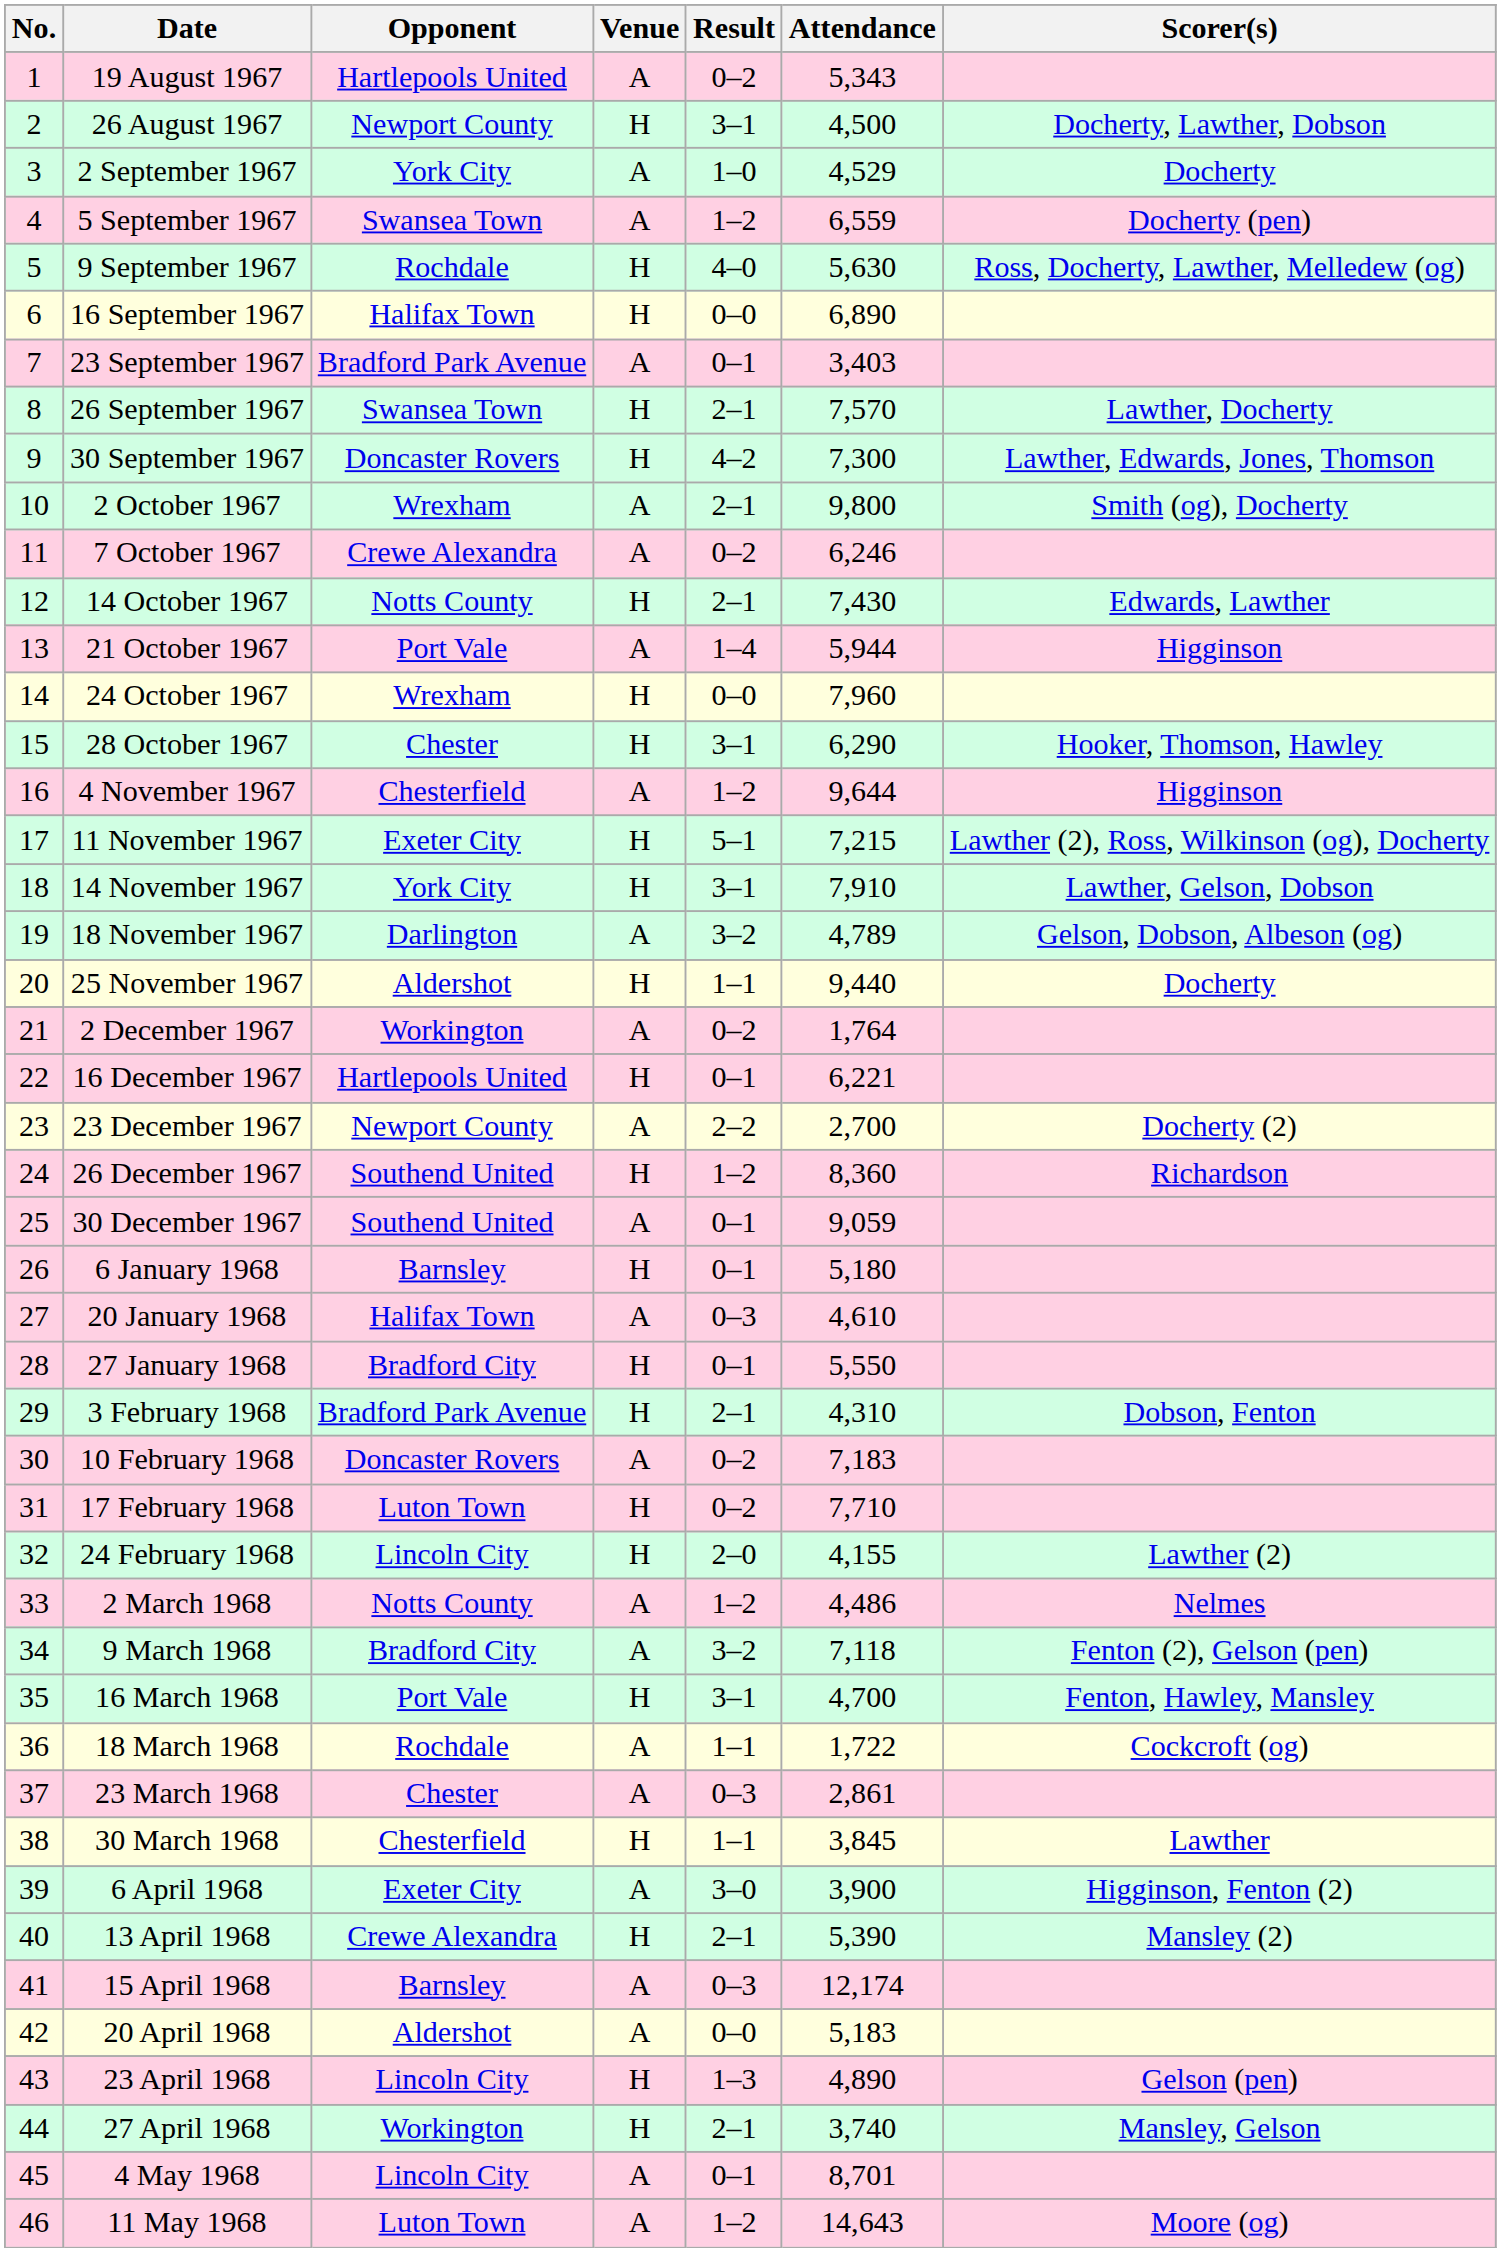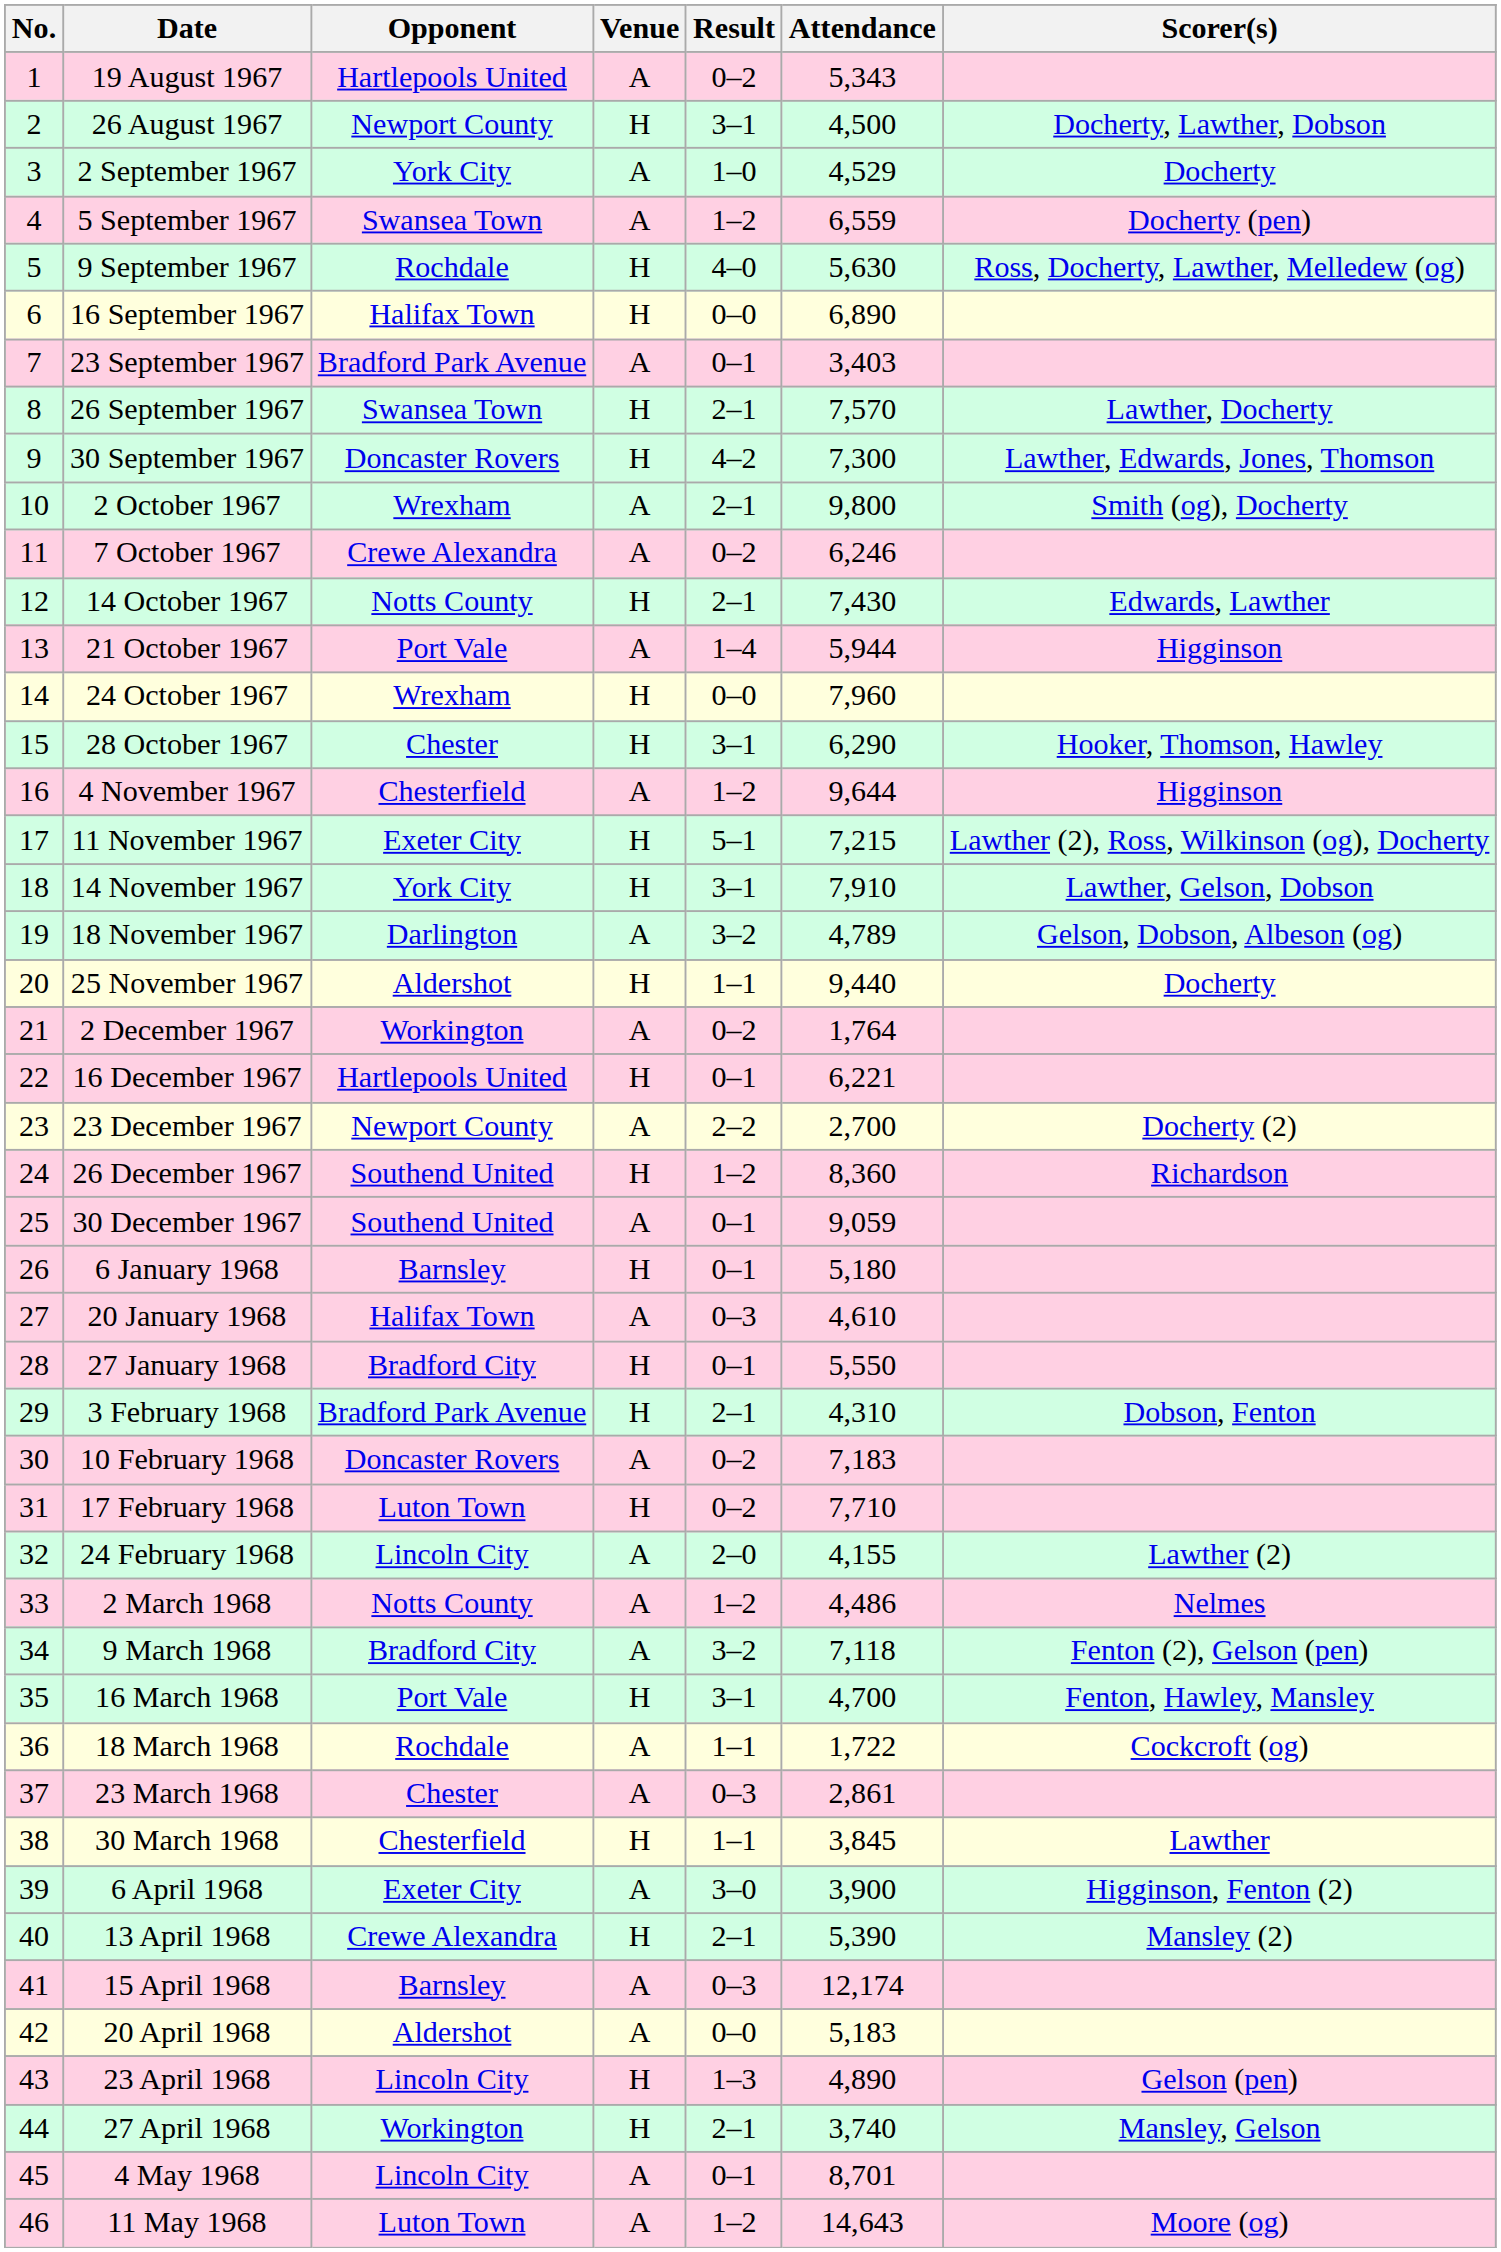24 February 1968 | Venue: H -> A
